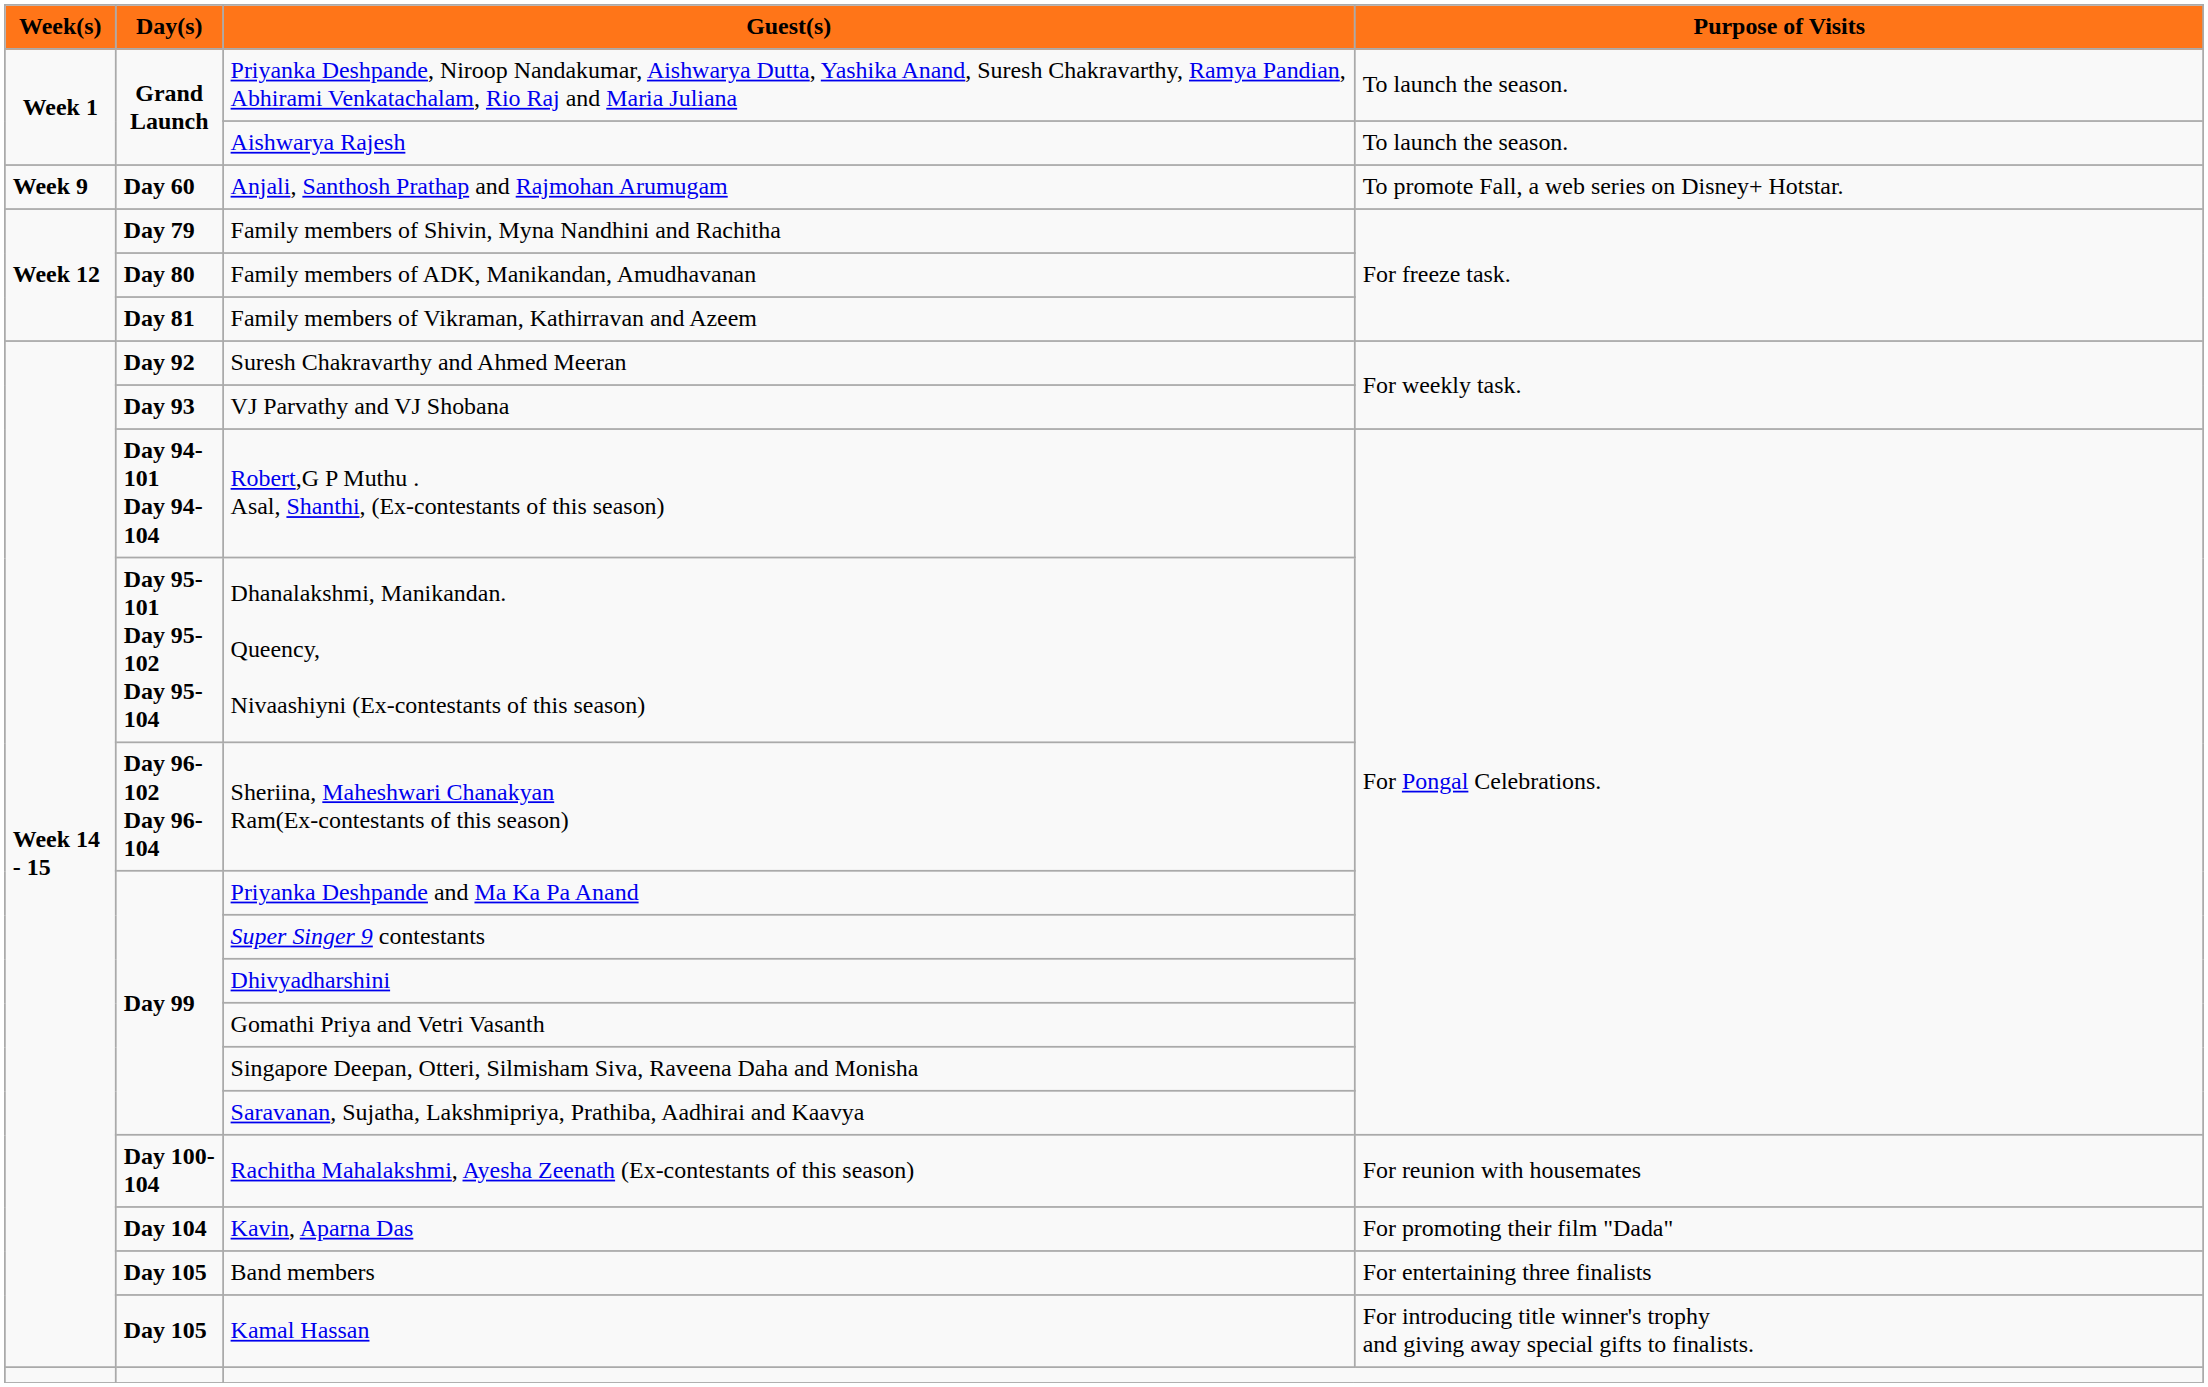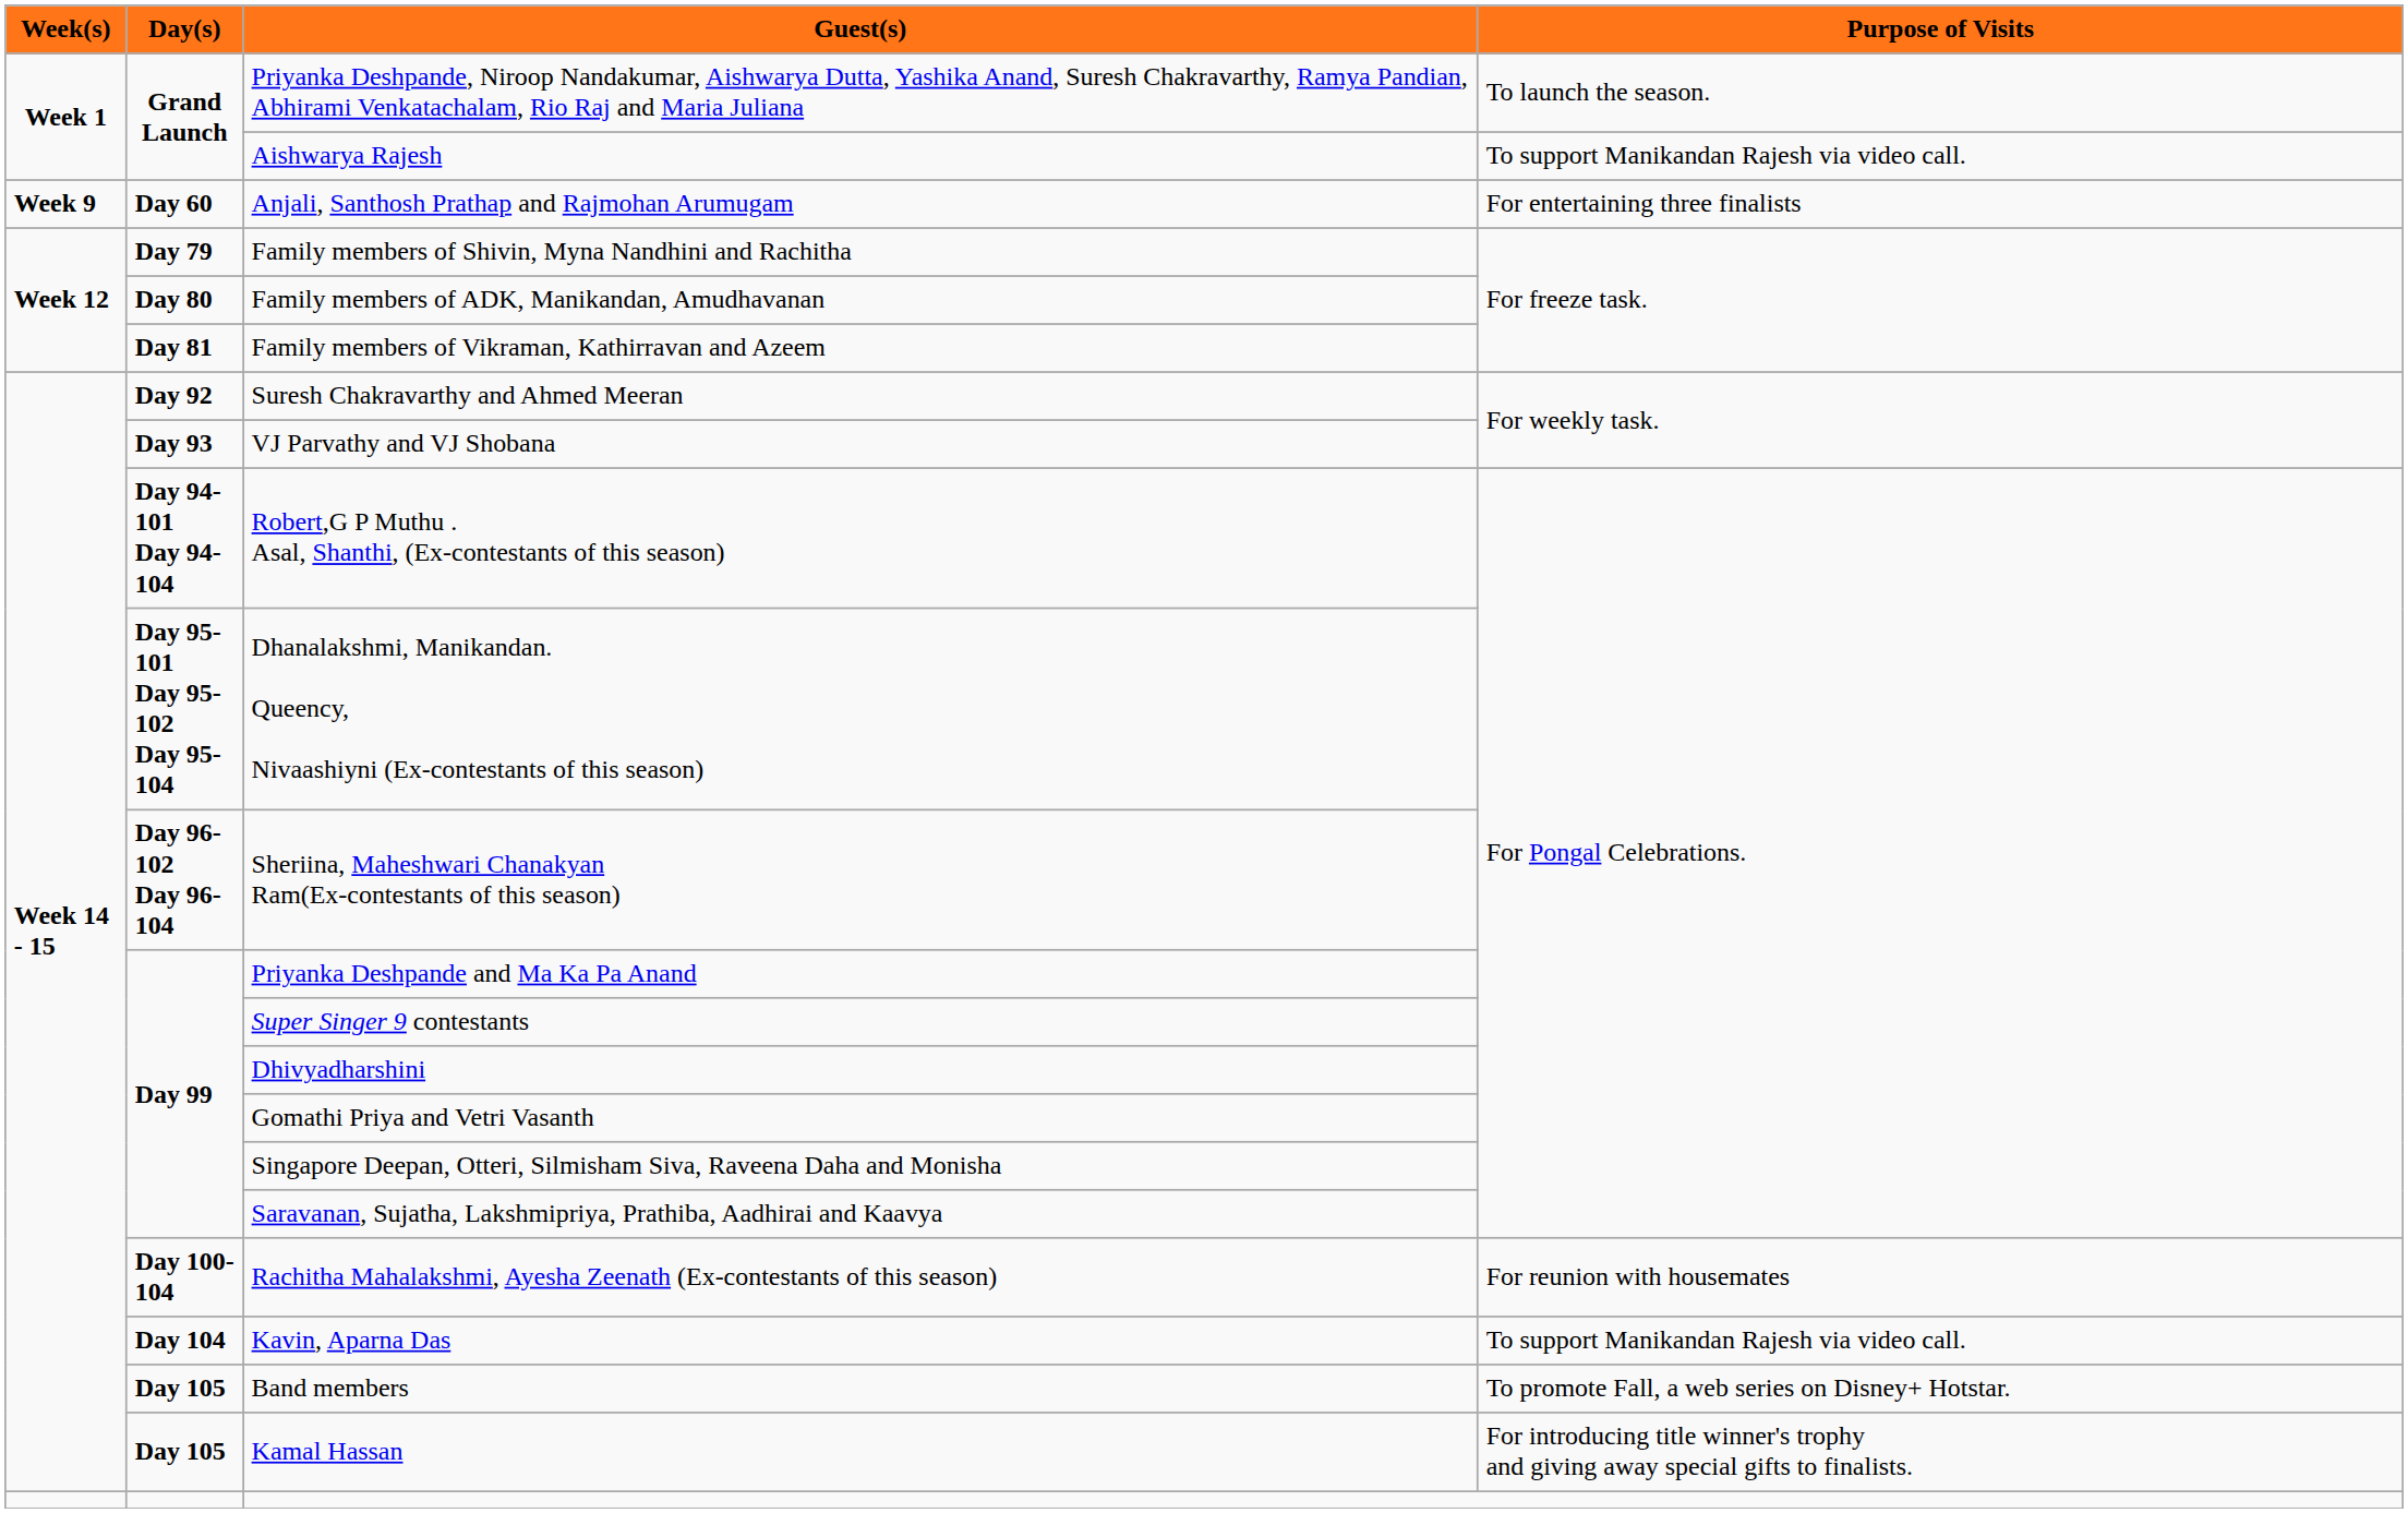Aishwarya Rajesh | Purpose of Visits: To launch the season. -> To support Manikandan Rajesh via video call.
Anjali, Santhosh Prathap and Rajmohan Arumugam | Purpose of Visits: To promote Fall, a web series on Disney+ Hotstar. -> For entertaining three finalists
Kavin, Aparna Das | Purpose of Visits: For promoting their film "Dada" -> To support Manikandan Rajesh via video call.
Band members | Purpose of Visits: For entertaining three finalists -> To promote Fall, a web series on Disney+ Hotstar.
